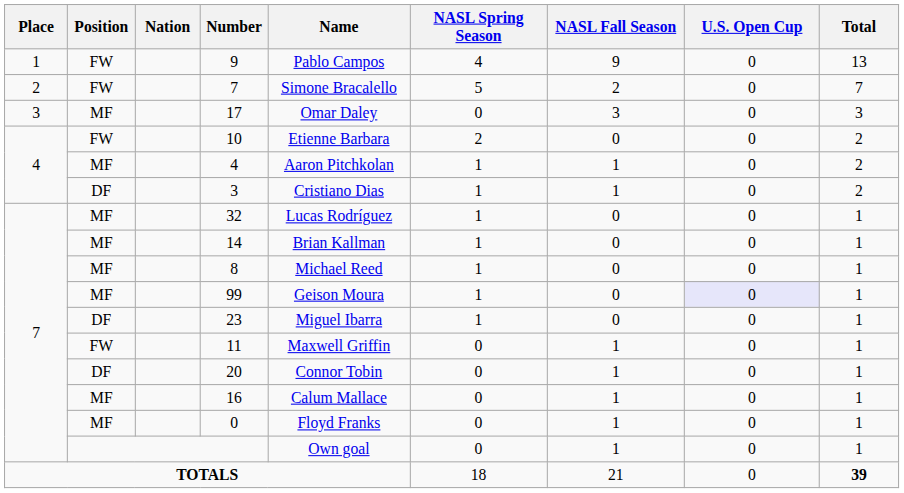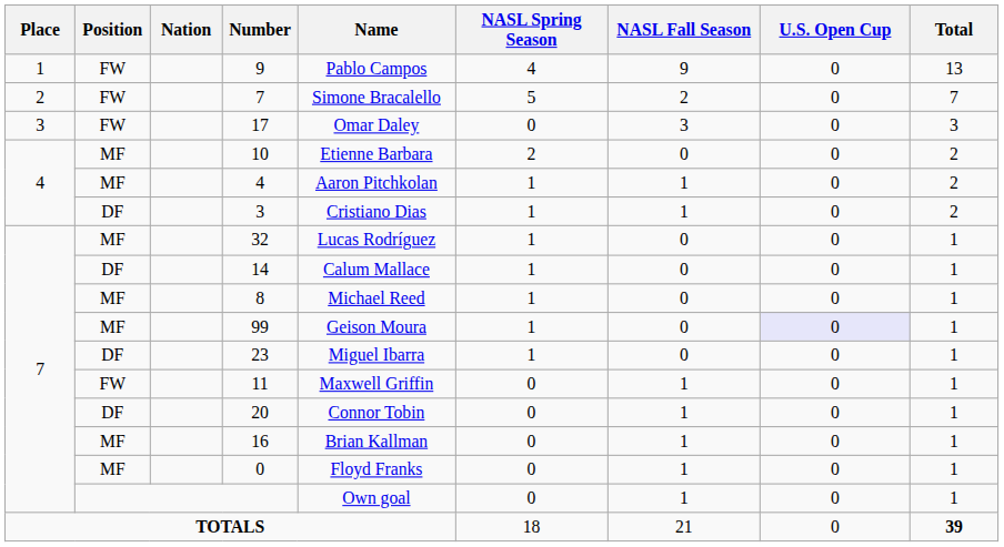17 | Position: MF -> FW
10 | Position: FW -> MF
14 | Position: MF -> DF
14 | Name: Brian Kallman -> Calum Mallace
16 | Name: Calum Mallace -> Brian Kallman
